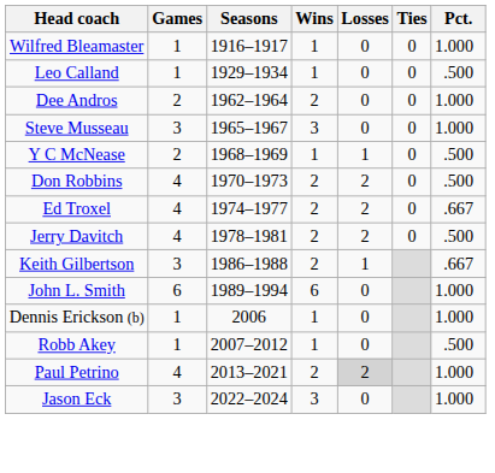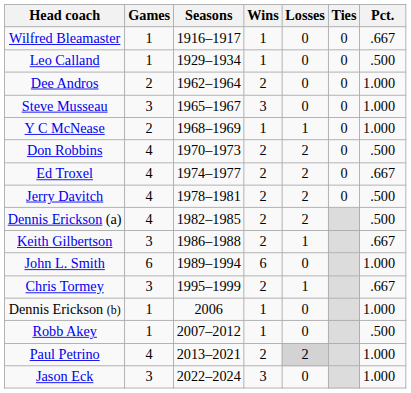Wilfred Bleamaster | Pct.: 1.000 -> .667
Y C McNease | Pct.: .500 -> 1.000
+ row: Dennis Erickson (a) | 4 | 1982–1985 | 2 | 2 | .500
+ row: Chris Tormey | 3 | 1995–1999 | 2 | 1 | .667
